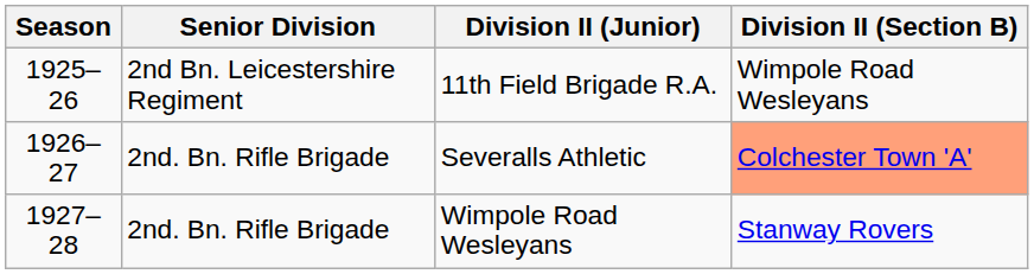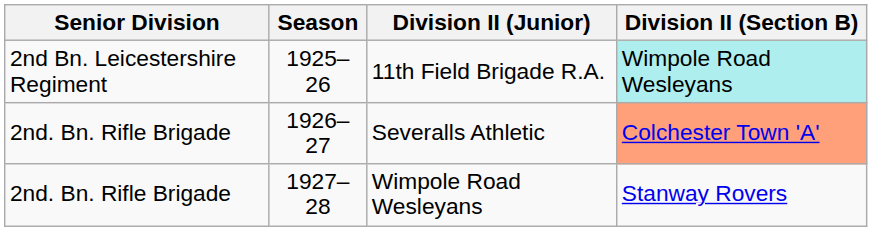columns swapped: Season <-> Senior Division
11th Field Brigade R.A. | Division II (Section B): no background -> paleturquoise background
